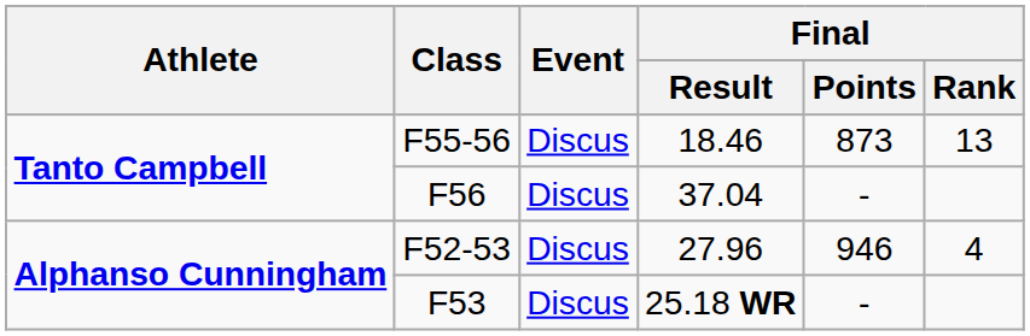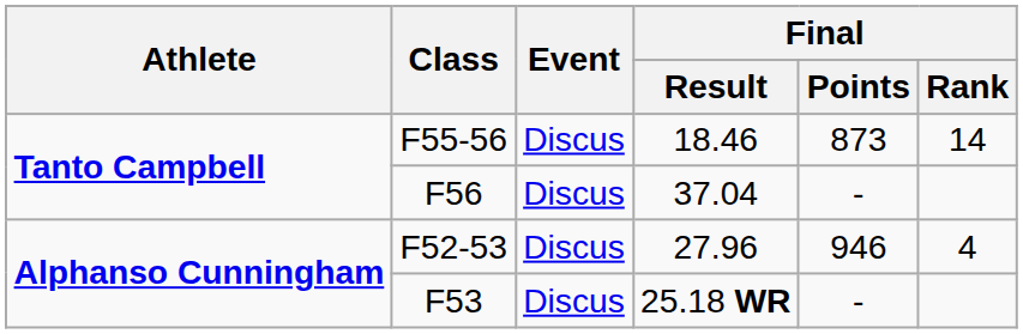F55-56 | Final / Rank: 13 -> 14
